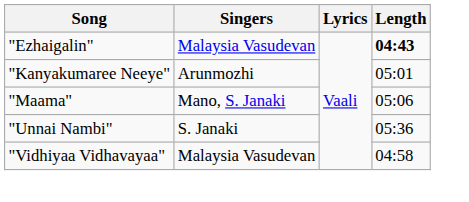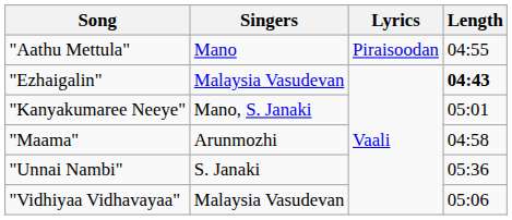+ row: "Aathu Mettula" | Mano | Piraisoodan | 04:55
"Kanyakumaree Neeye" | Singers: Arunmozhi -> Mano, S. Janaki
"Maama" | Singers: Mano, S. Janaki -> Arunmozhi
"Maama" | Length: 05:06 -> 04:58
"Vidhiyaa Vidhavayaa" | Length: 04:58 -> 05:06
